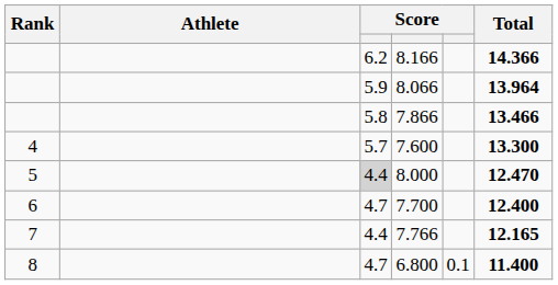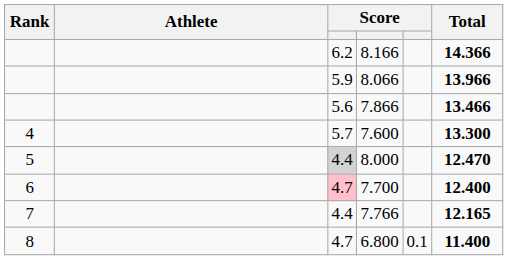8.066 | Total: 13.964 -> 13.966
7.866 | column 3: 5.8 -> 5.6
7.700 | column 3: no background -> pink background
